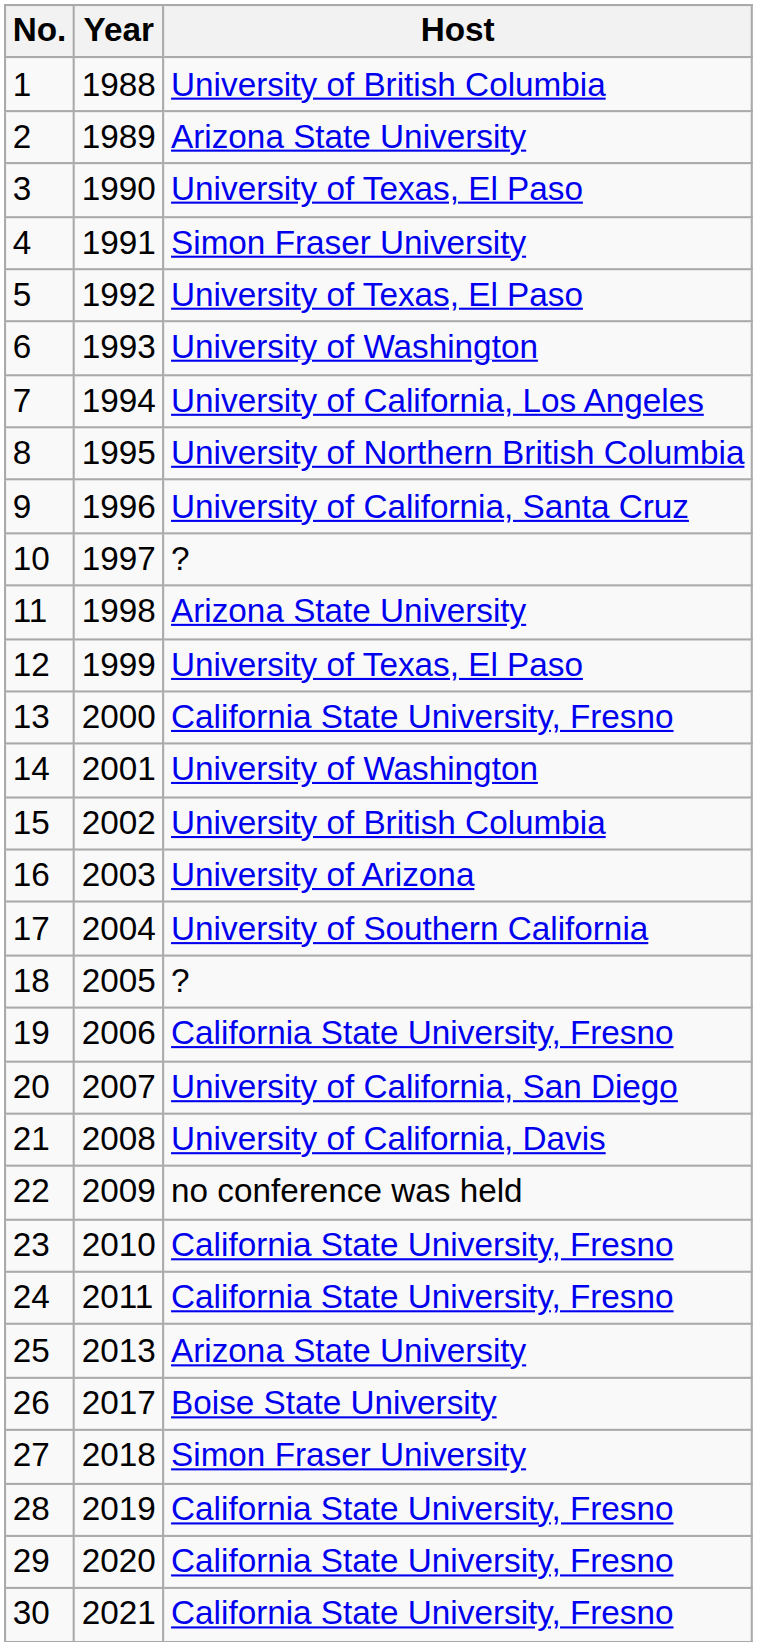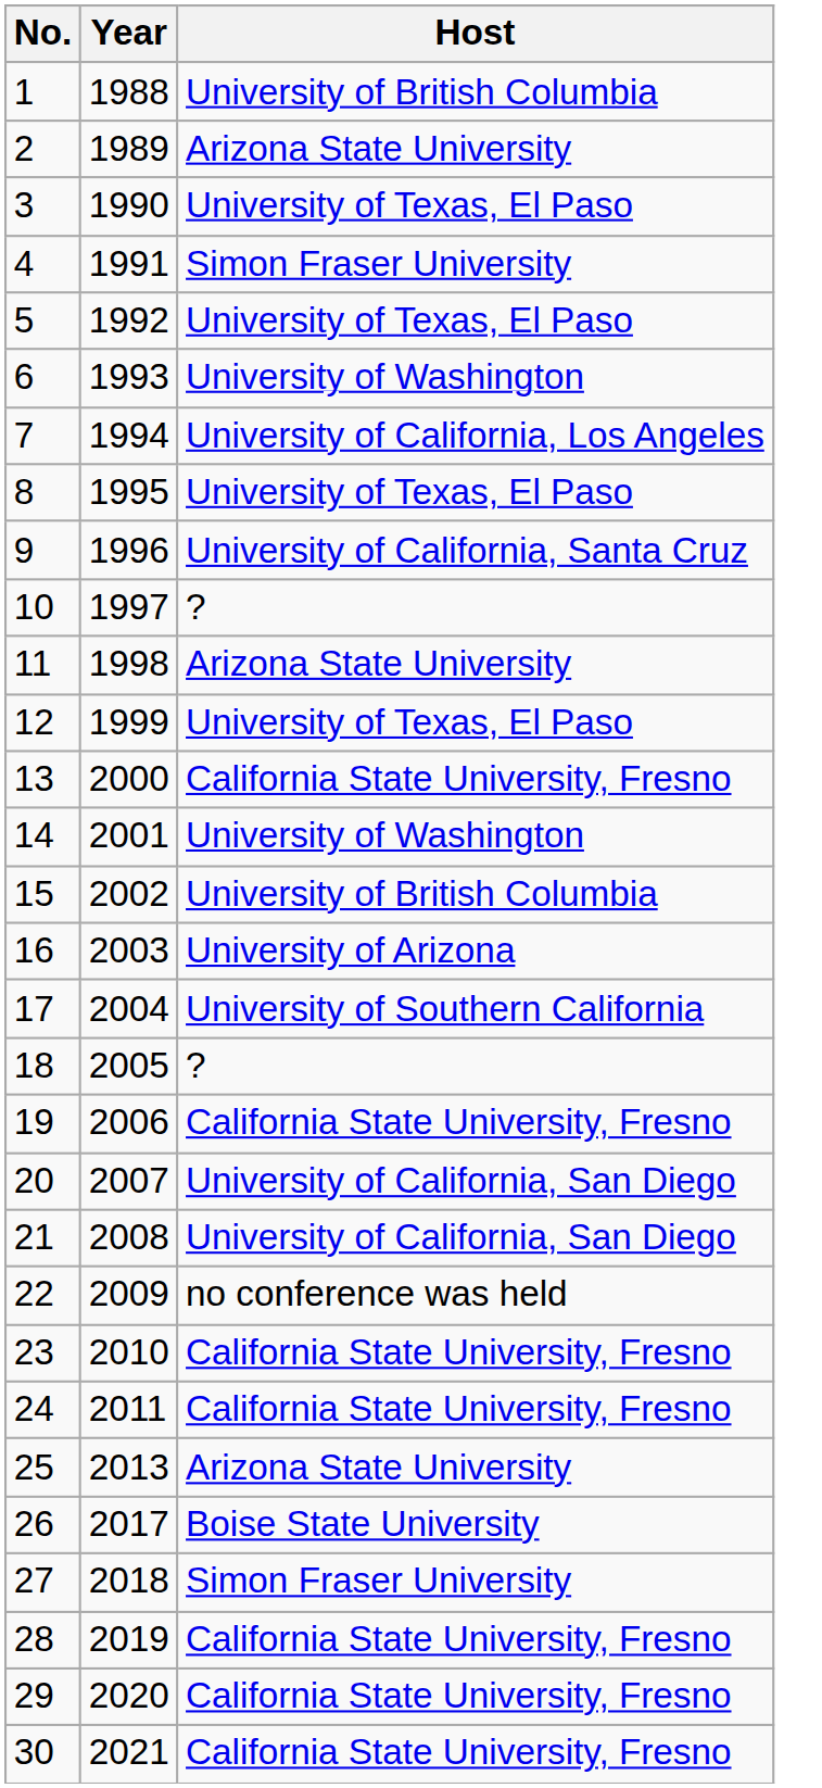8 | Host: University of Northern British Columbia -> University of Texas, El Paso
21 | Host: University of California, Davis -> University of California, San Diego
